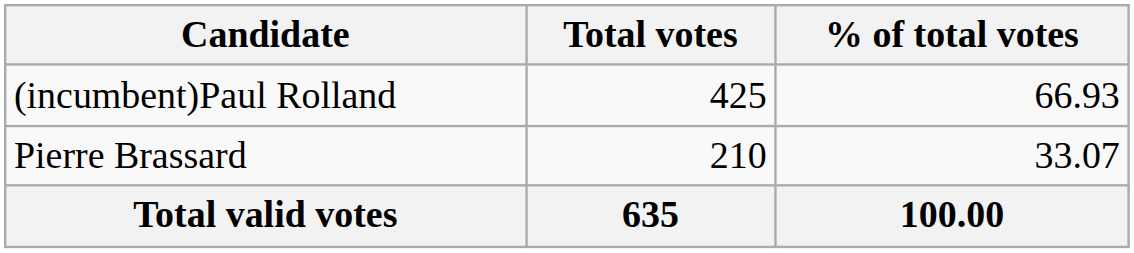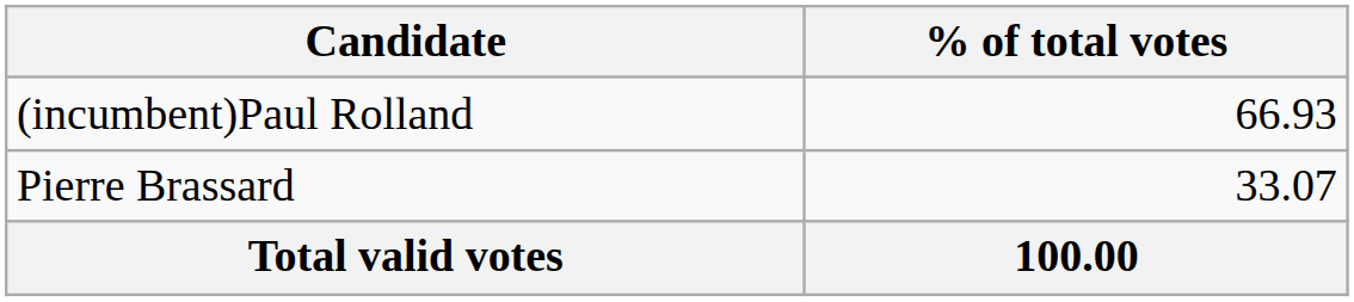- column: Total votes | 425 | 210 | 635
